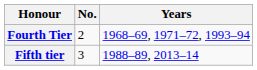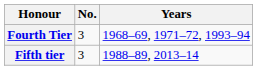Fourth Tier | No.: 2 -> 3
